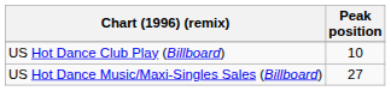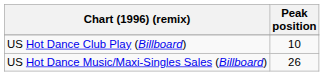US Hot Dance Music/Maxi-Singles Sales (Billboard) | Peak position: 27 -> 26
